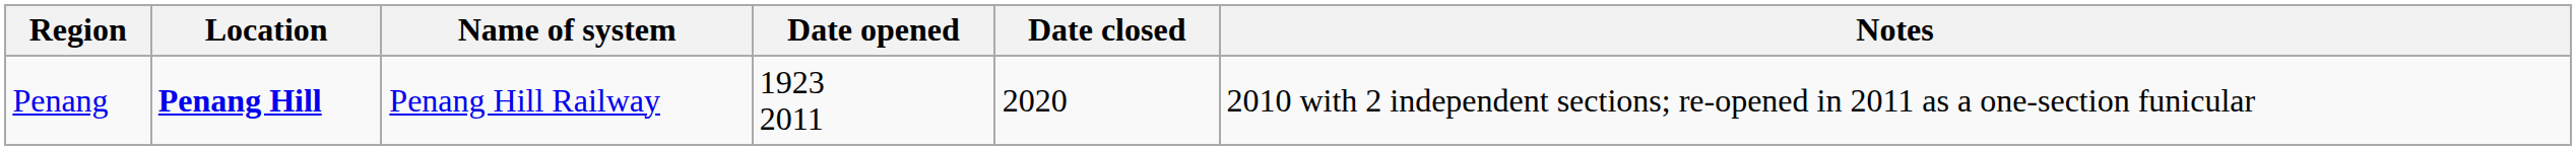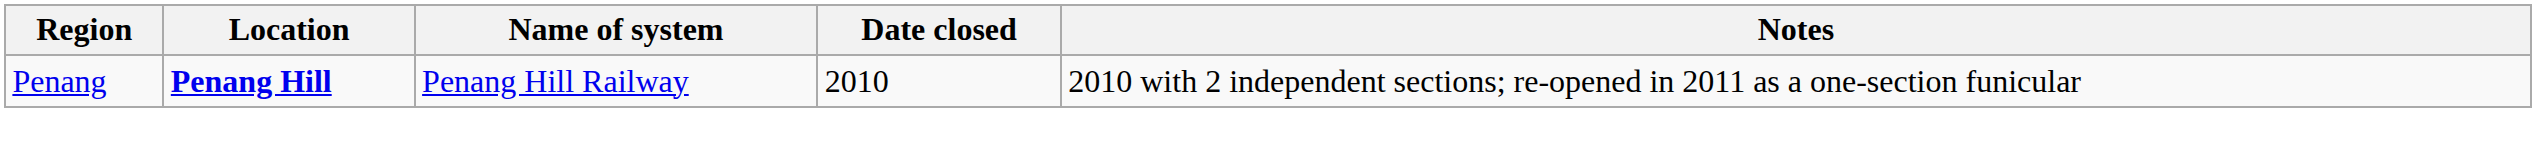- column: Date opened | 1923 2011
Penang | Date closed: 2020 -> 2010
